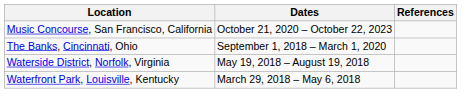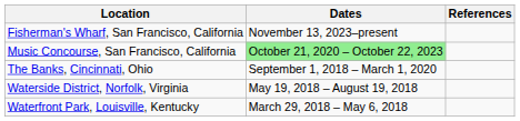+ row: Fisherman's Wharf, San Francisco, California | November 13, 2023–present
Music Concourse, San Francisco, California | Dates: no background -> lightgreen background
